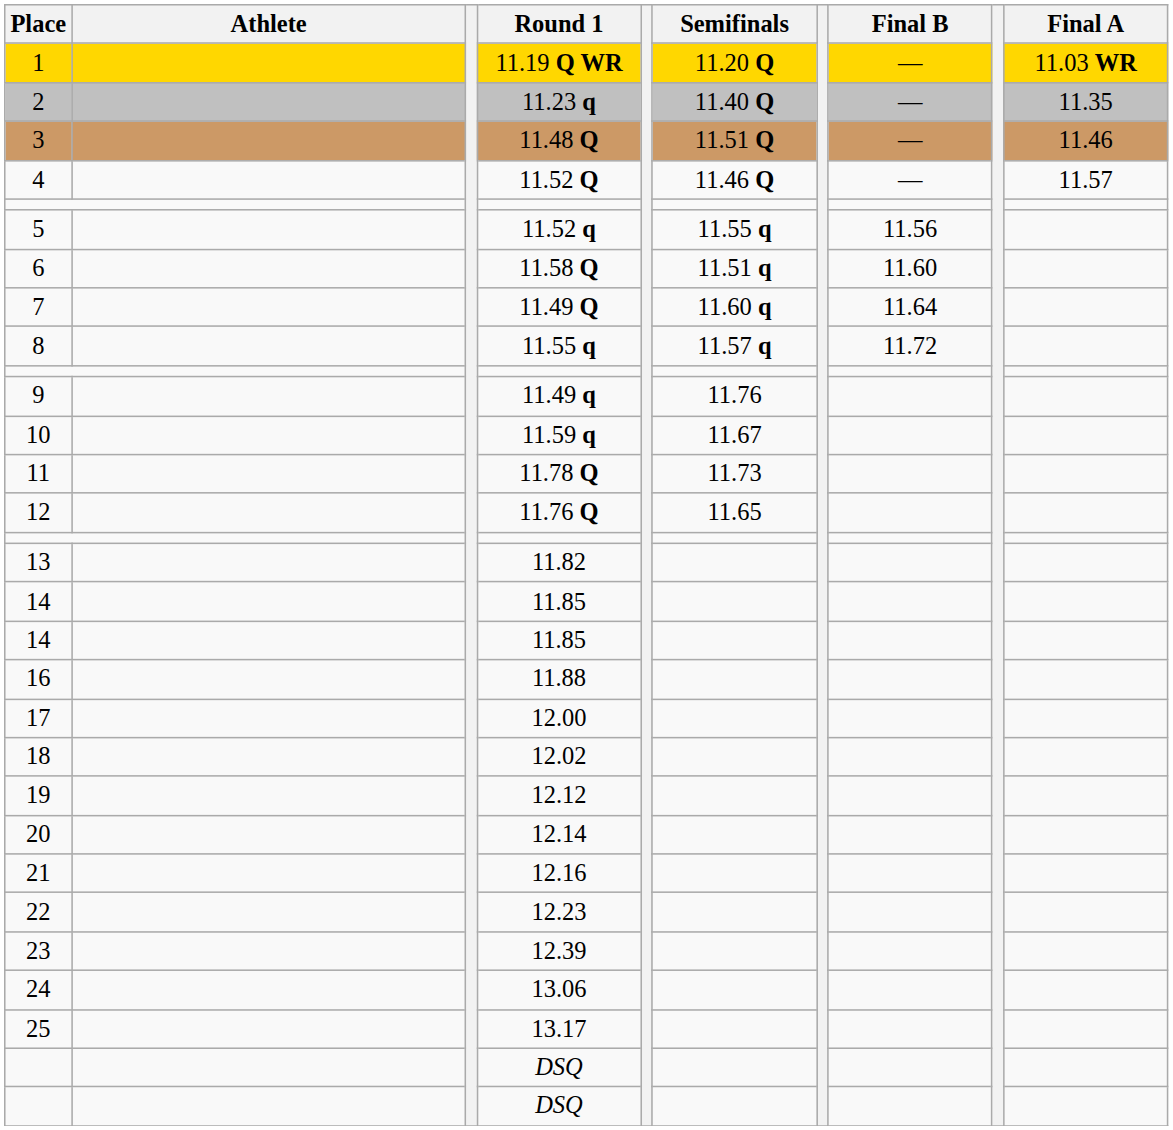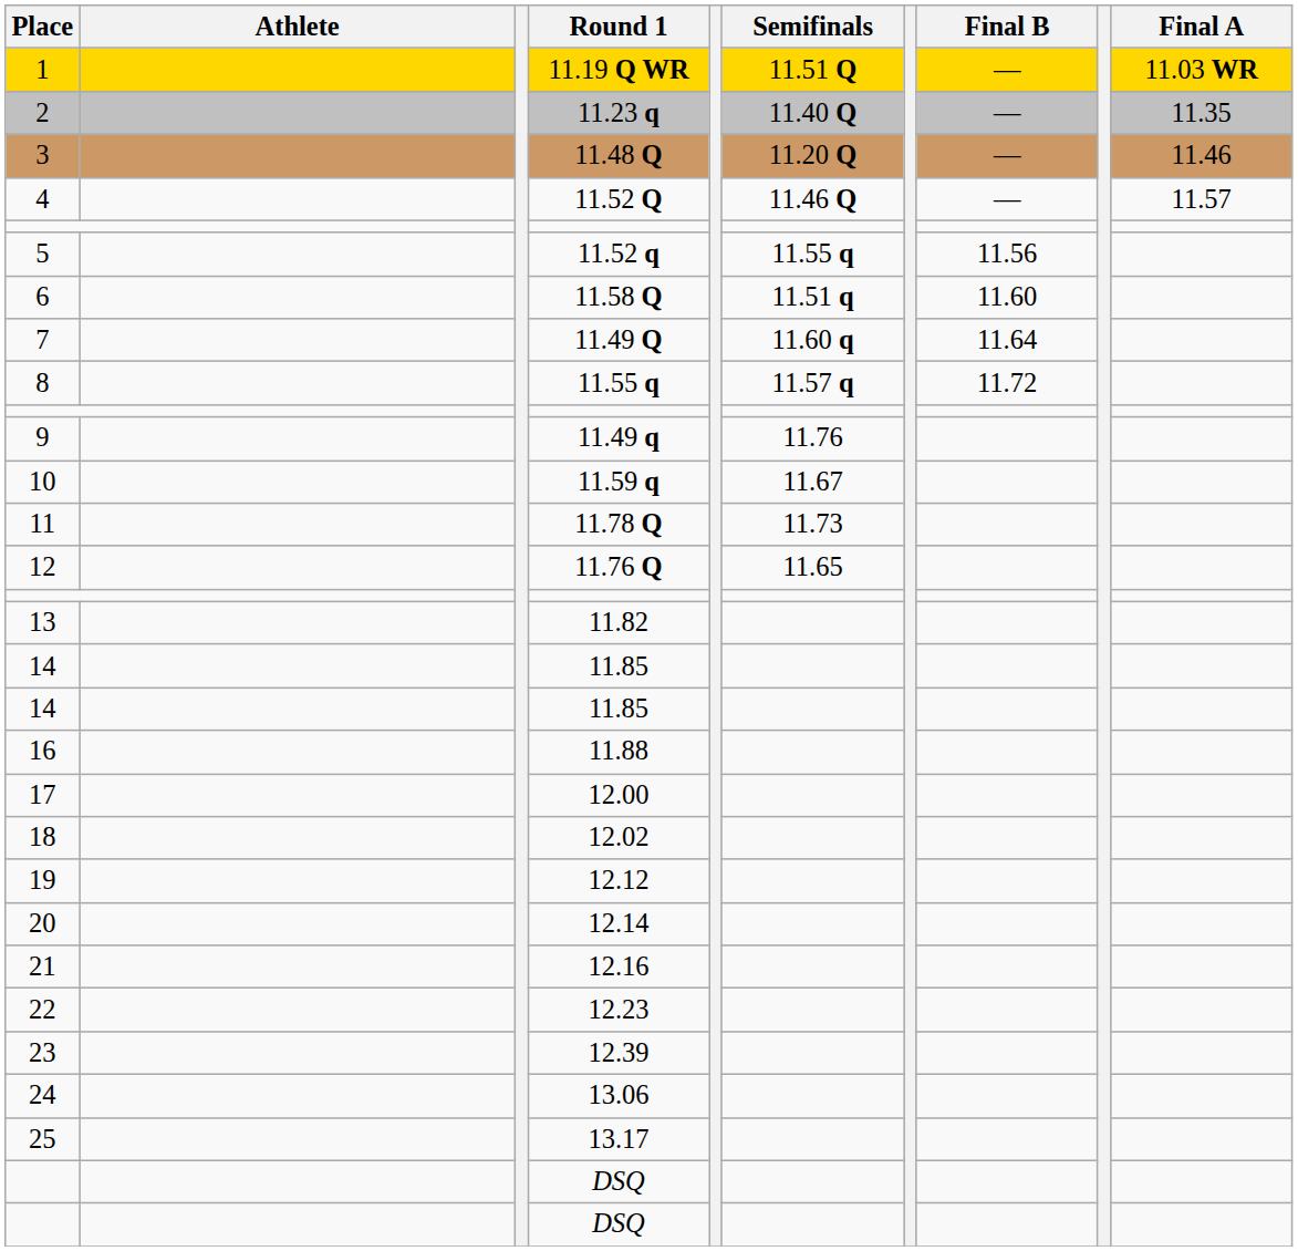11.19 Q WR | Semifinals: 11.20 Q -> 11.51 Q
11.48 Q | Semifinals: 11.51 Q -> 11.20 Q
